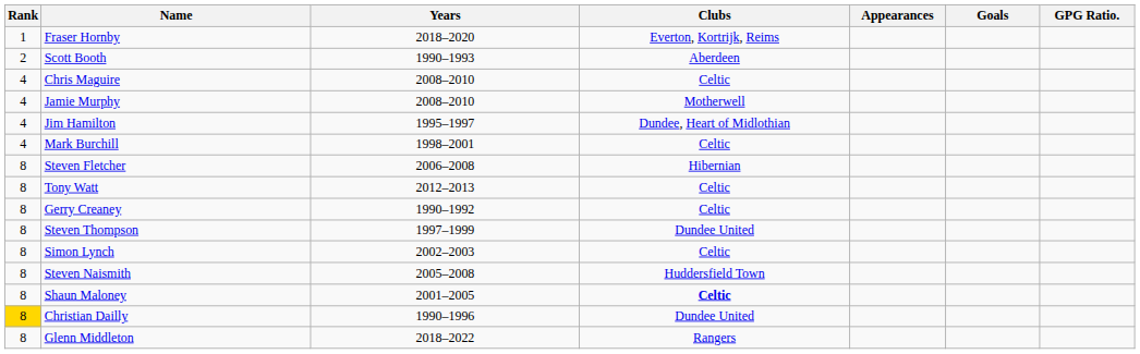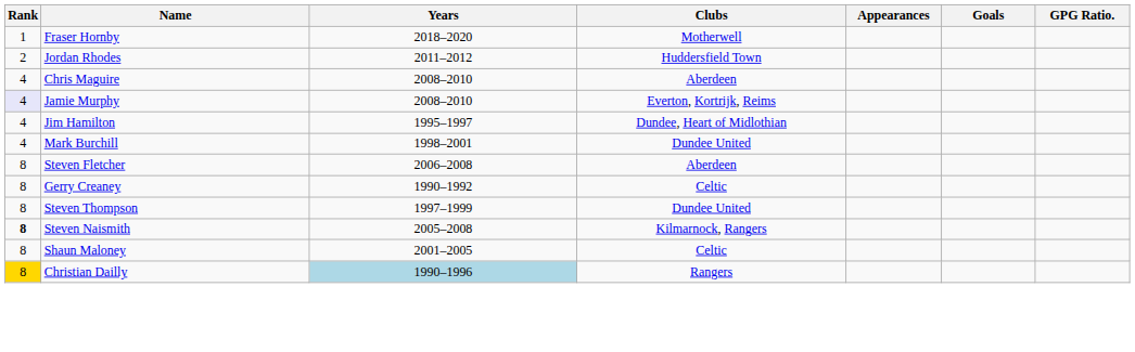Fraser Hornby | Clubs: Everton, Kortrijk, Reims -> Motherwell
+ row: 2 | Jordan Rhodes | 2011–2012 | Huddersfield Town
- row: 2 | Scott Booth | 1990–1993 | Aberdeen
Chris Maguire | Clubs: Celtic -> Aberdeen
Jamie Murphy | Rank: no background -> lavender background
Jamie Murphy | Clubs: Motherwell -> Everton, Kortrijk, Reims
Mark Burchill | Clubs: Celtic -> Dundee United
Steven Fletcher | Clubs: Hibernian -> Aberdeen
- row: 8 | Tony Watt | 2012–2013 | Celtic
- row: 8 | Simon Lynch | 2002–2003 | Celtic
Steven Naismith | Rank: normal -> bold
Steven Naismith | Clubs: Huddersfield Town -> Kilmarnock, Rangers
Shaun Maloney | Clubs: bold -> normal
Christian Dailly | Years: no background -> lightblue background
Christian Dailly | Clubs: Dundee United -> Rangers
- row: 8 | Glenn Middleton | 2018–2022 | Rangers
